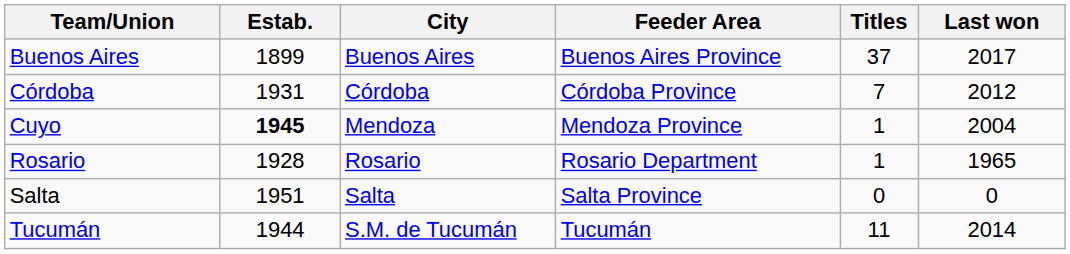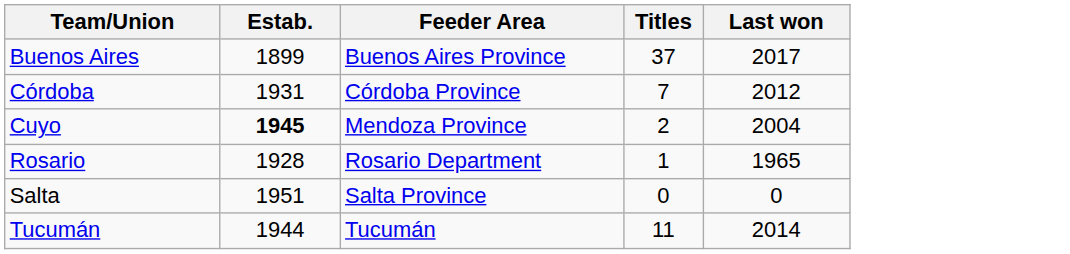- column: City | Buenos Aires | Córdoba | Mendoza | Rosario | Salta | S.M. de Tucumán
Cuyo | Titles: 1 -> 2
